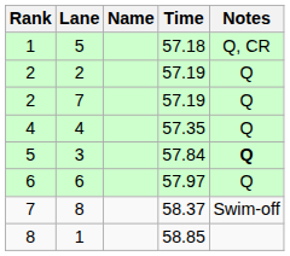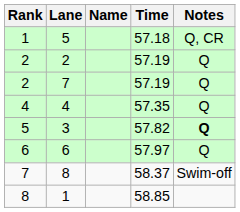3 | Time: 57.84 -> 57.82
